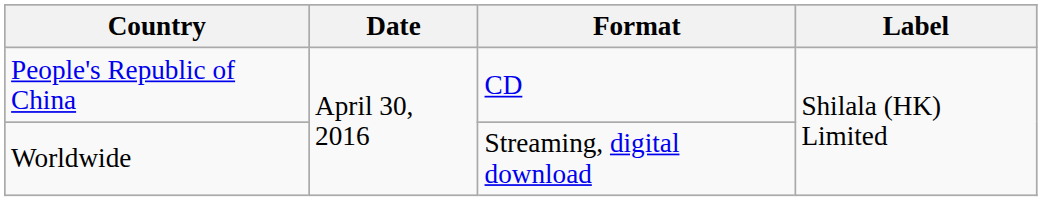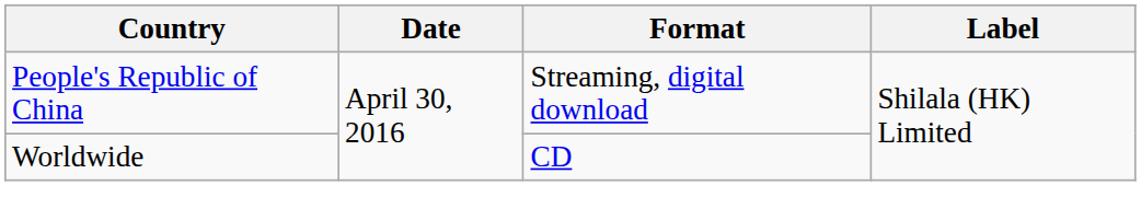People's Republic of China | Format: CD -> Streaming, digital download
Worldwide | Format: Streaming, digital download -> CD
